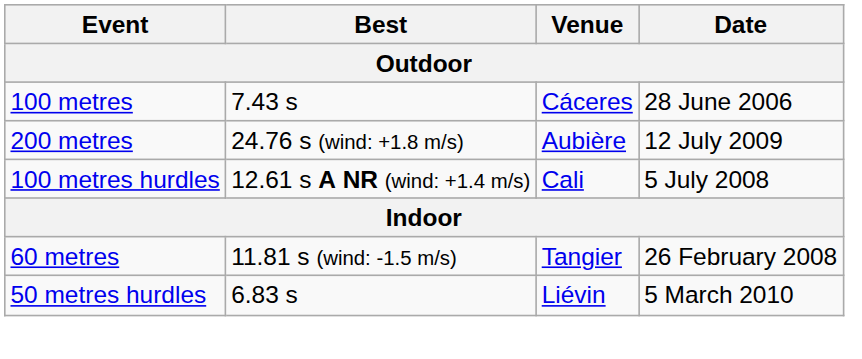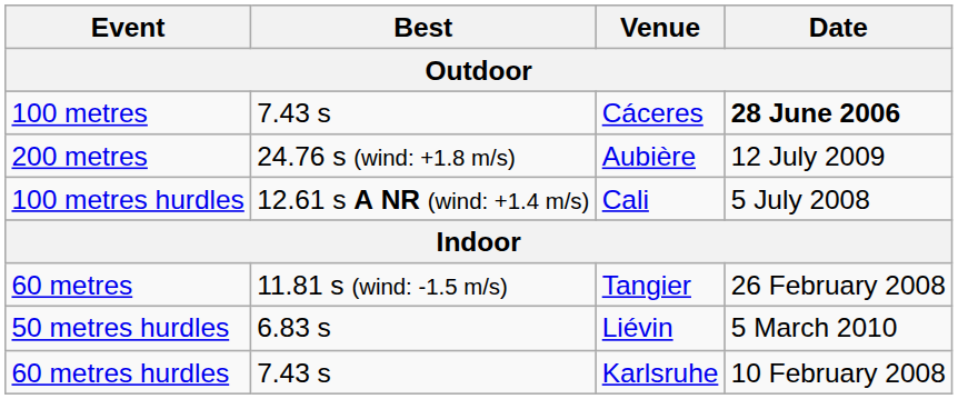100 metres | Date: normal -> bold
+ row: 60 metres hurdles | 7.43 s | Karlsruhe | 10 February 2008
